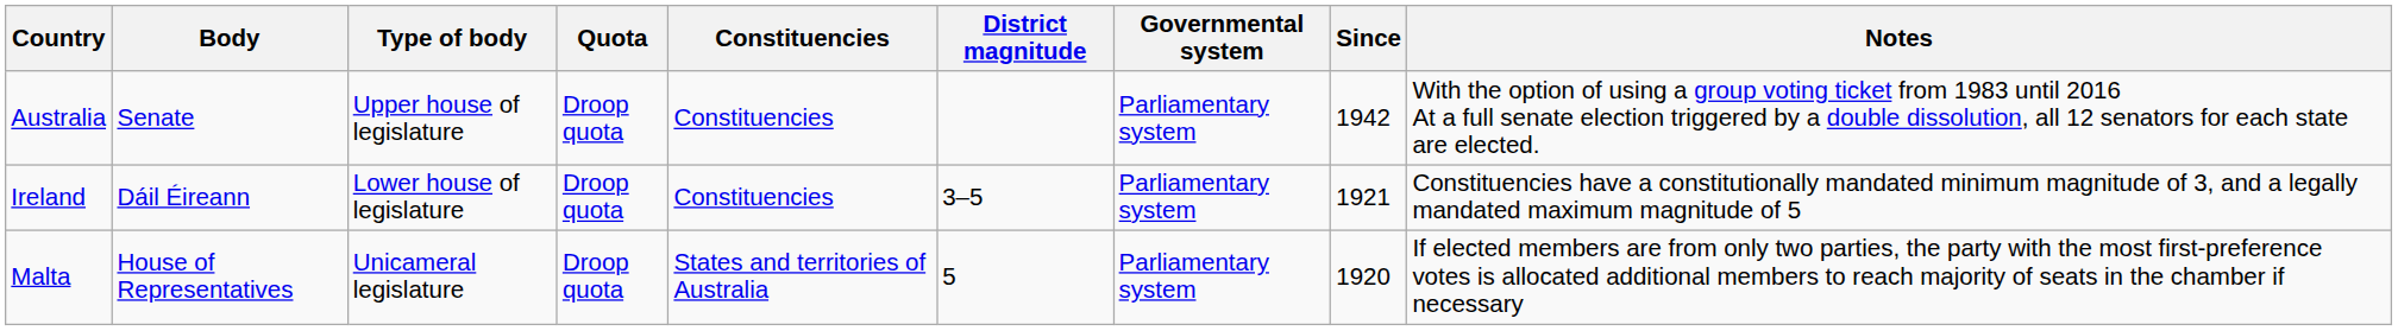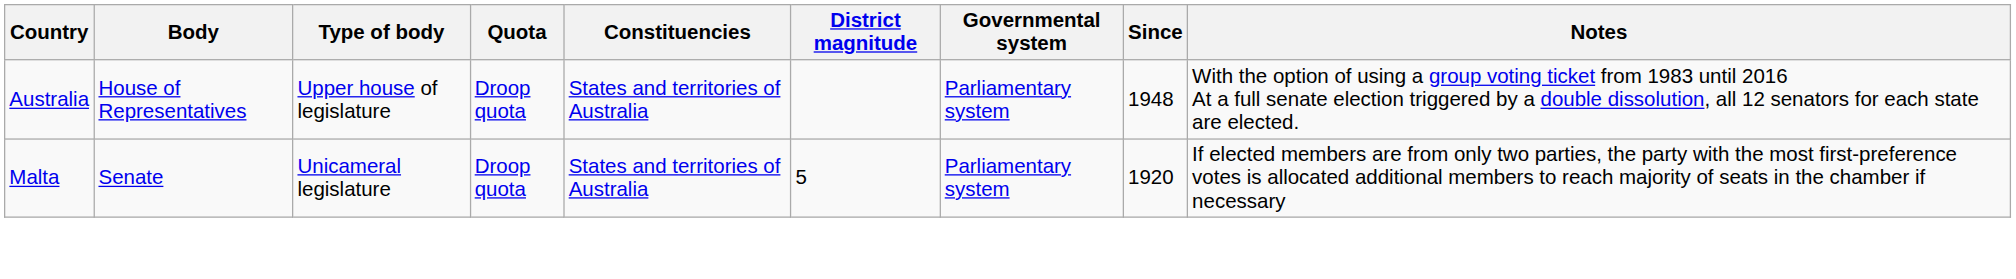Australia | Body: Senate -> House of Representatives
Australia | Constituencies: Constituencies -> States and territories of Australia
Australia | Since: 1942 -> 1948
- row: Ireland | Dáil Éireann | Lower house of legislature | Droop quota | Constituencies | 3–5 | Parliamentary system | 1921 | Constituencies have a constitutionally mandated minimum magnitude of 3, and a legally mandated maximum magnitude of 5
Malta | Body: House of Representatives -> Senate
